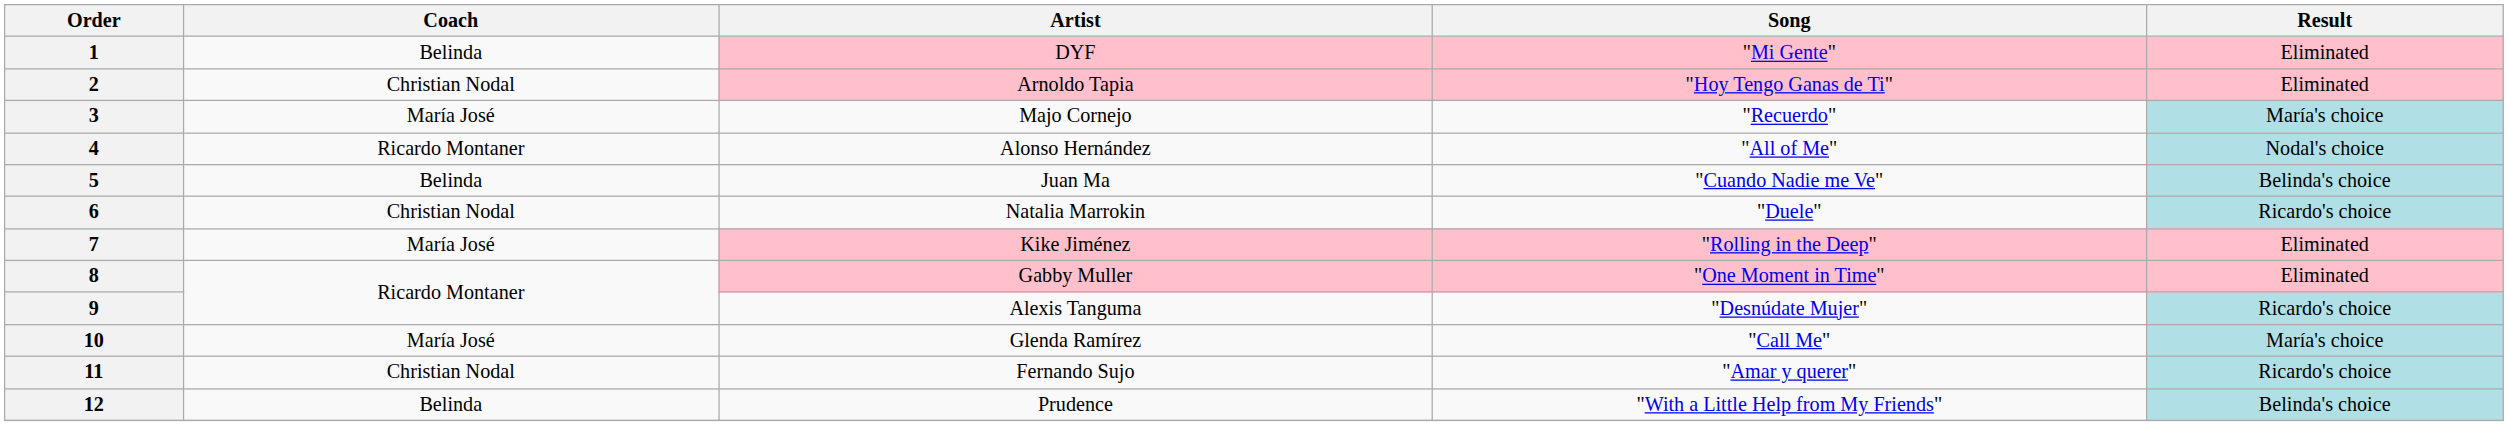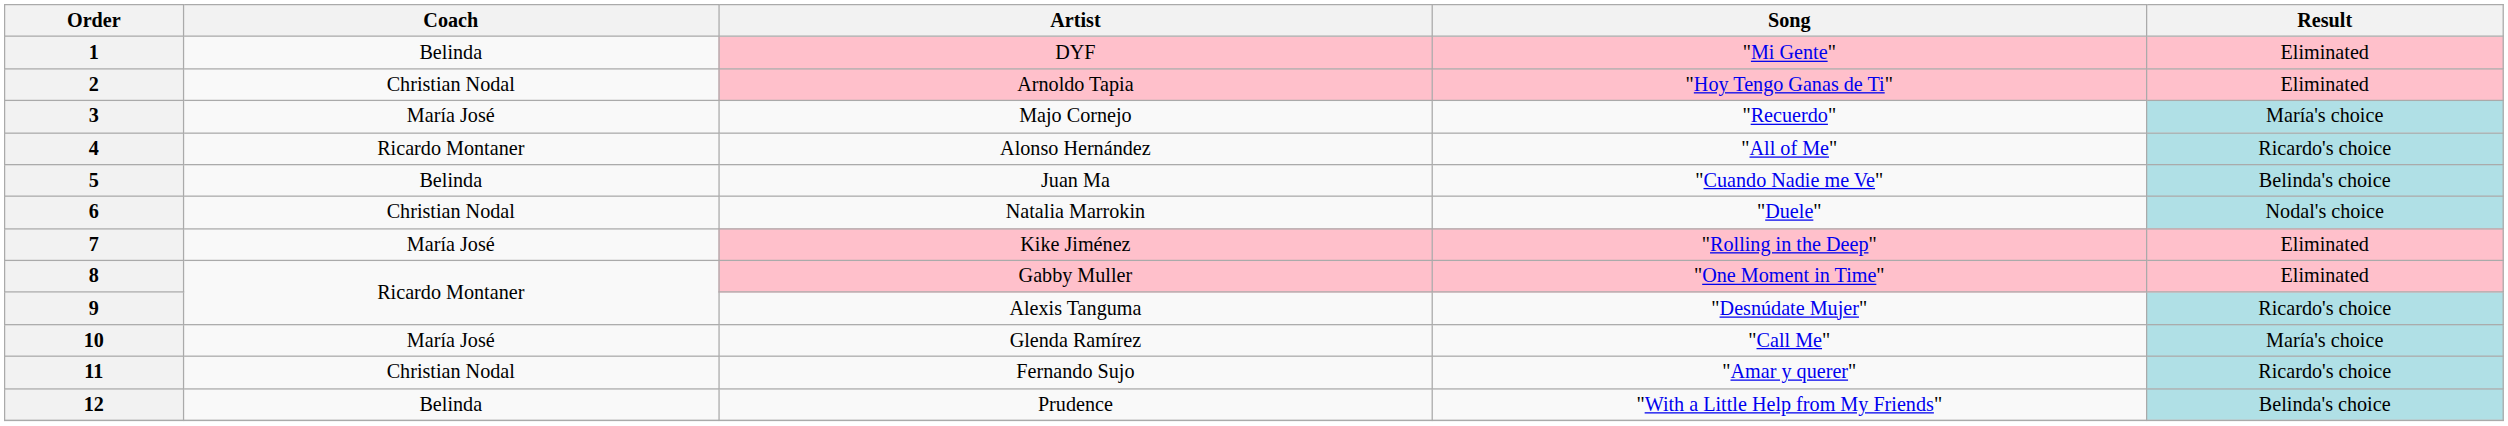4 | Result: Nodal's choice -> Ricardo's choice
6 | Result: Ricardo's choice -> Nodal's choice
